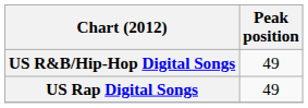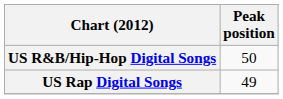US R&B/Hip-Hop Digital Songs | Peak position: 49 -> 50
